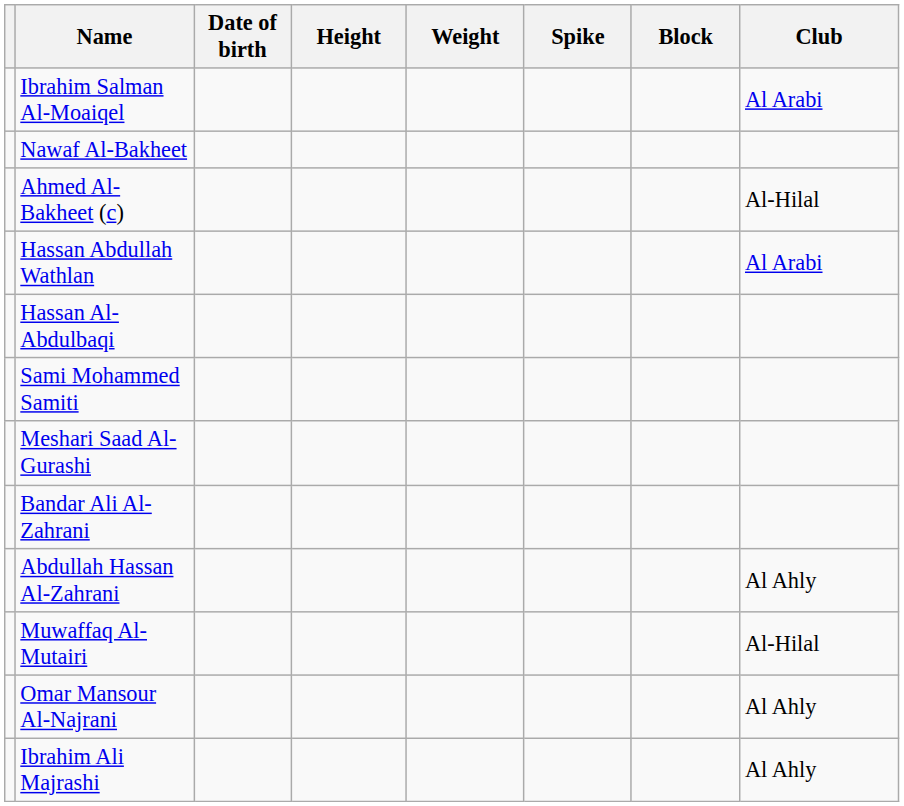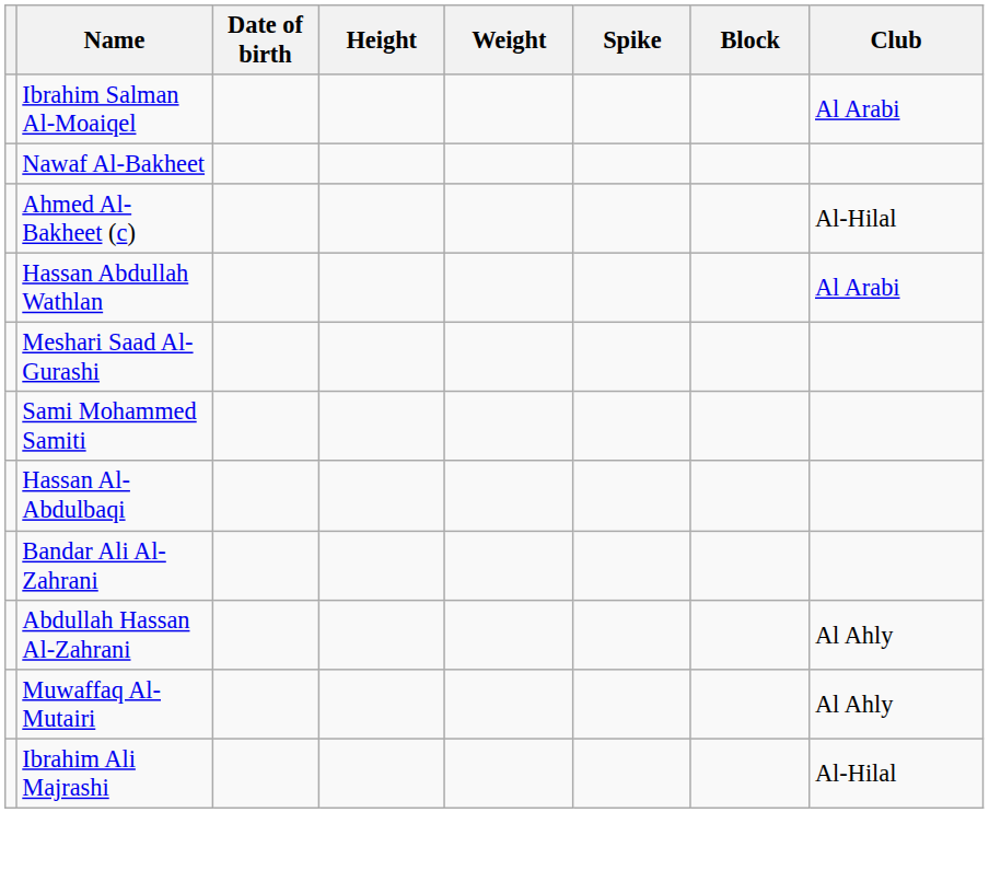rows swapped: Meshari Saad Al-Gurashi <-> Hassan Al-Abdulbaqi
Muwaffaq Al-Mutairi | Club: Al-Hilal -> Al Ahly
- row: Omar Mansour Al-Najrani | Al Ahly
Ibrahim Ali Majrashi | Club: Al Ahly -> Al-Hilal
